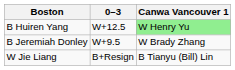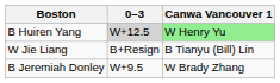B Huiren Yang | 0–3: no background -> lightgrey background
rows swapped: W Jie Liang <-> B Jeremiah Donley
